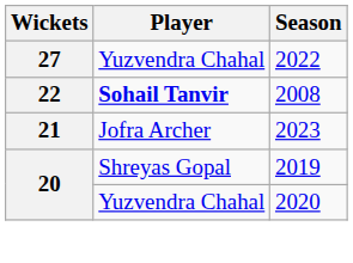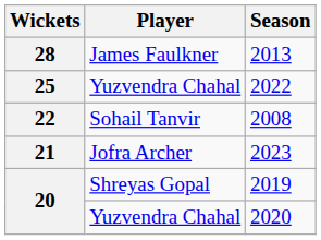+ row: 28 | James Faulkner | 2013
2022 | Wickets: 27 -> 25
2008 | Player: bold -> normal
